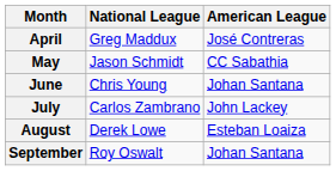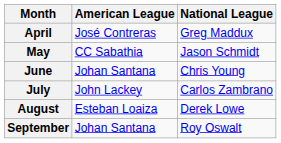columns swapped: American League <-> National League
